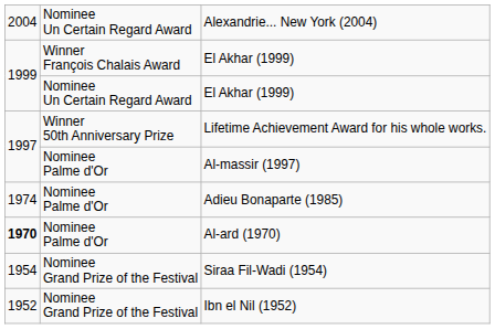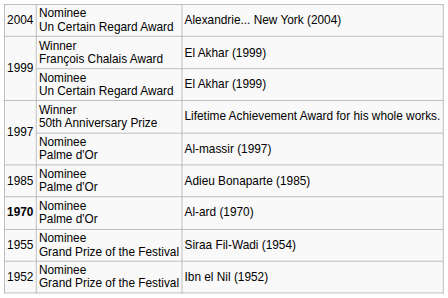Adieu Bonaparte (1985) | column 1: 1974 -> 1985
Siraa Fil-Wadi (1954) | column 1: 1954 -> 1955
